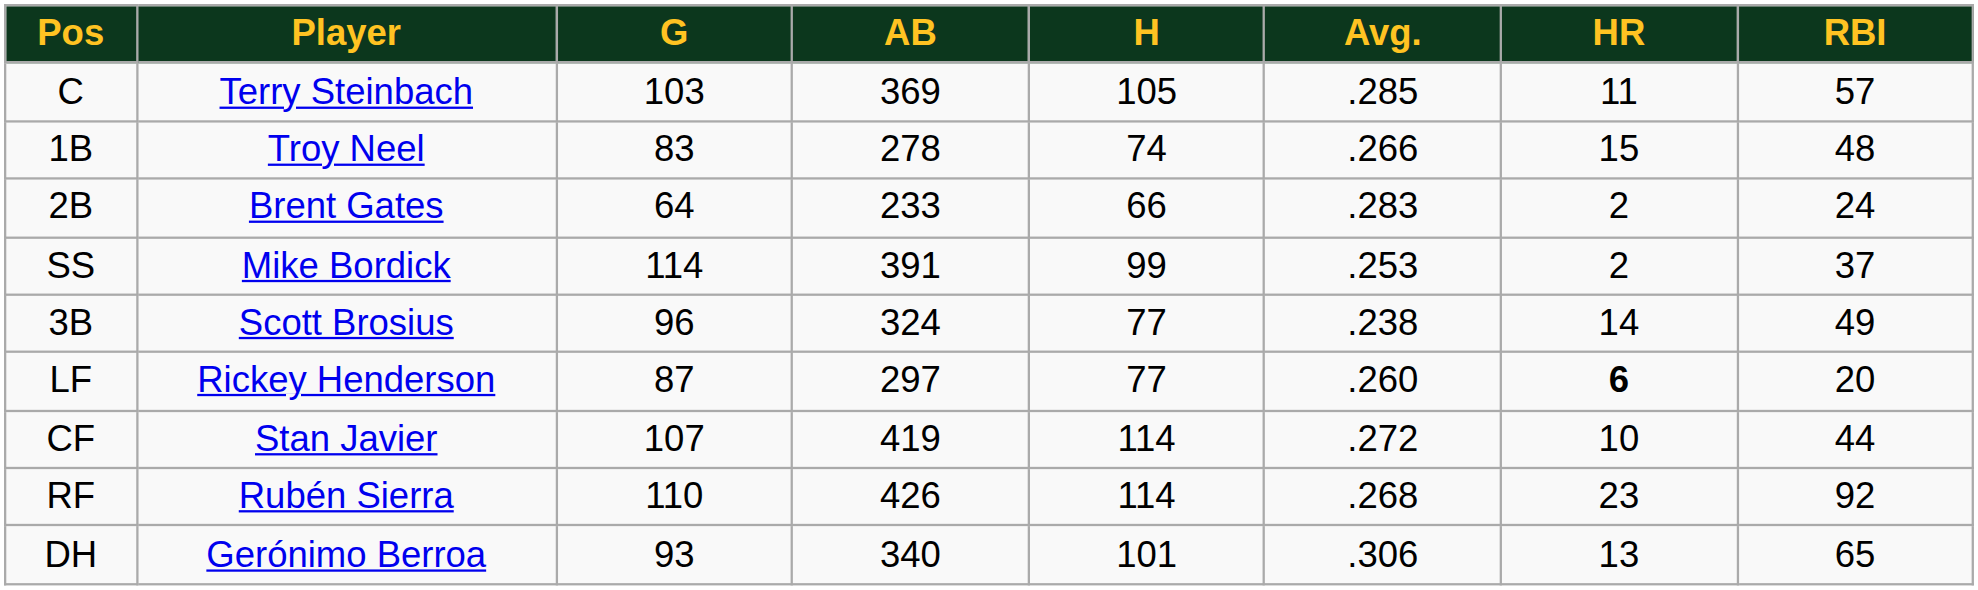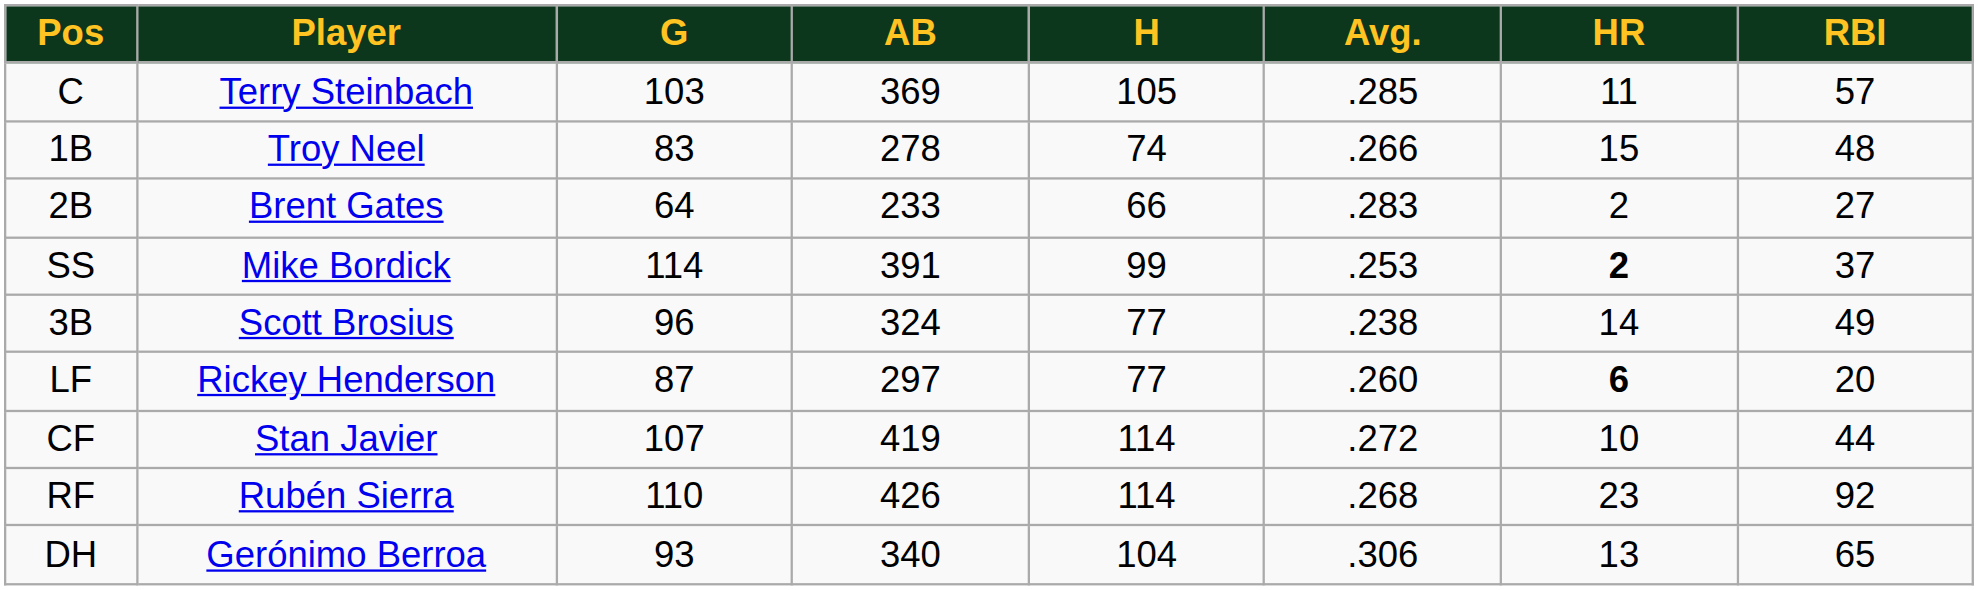2B | RBI: 24 -> 27
SS | HR: normal -> bold
DH | H: 101 -> 104
